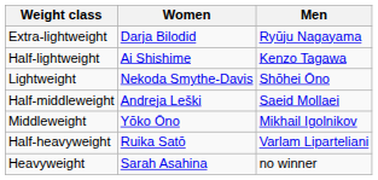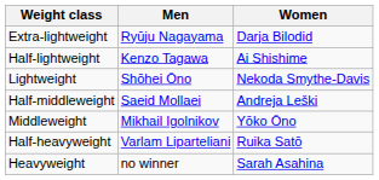columns swapped: Men <-> Women
